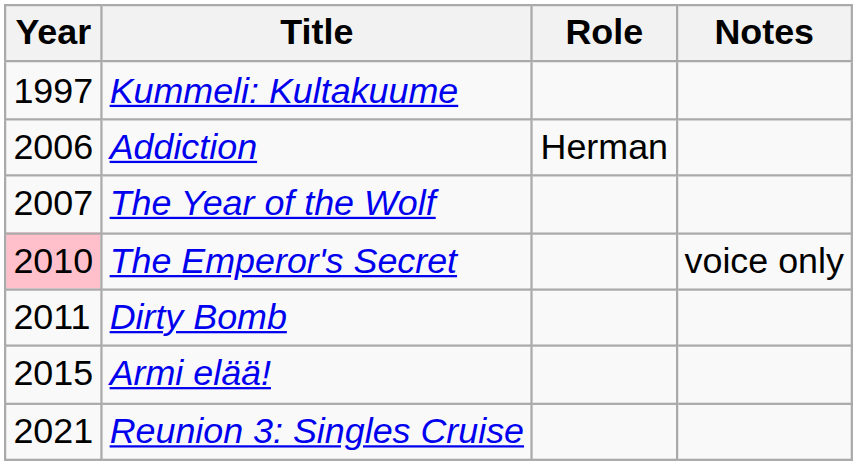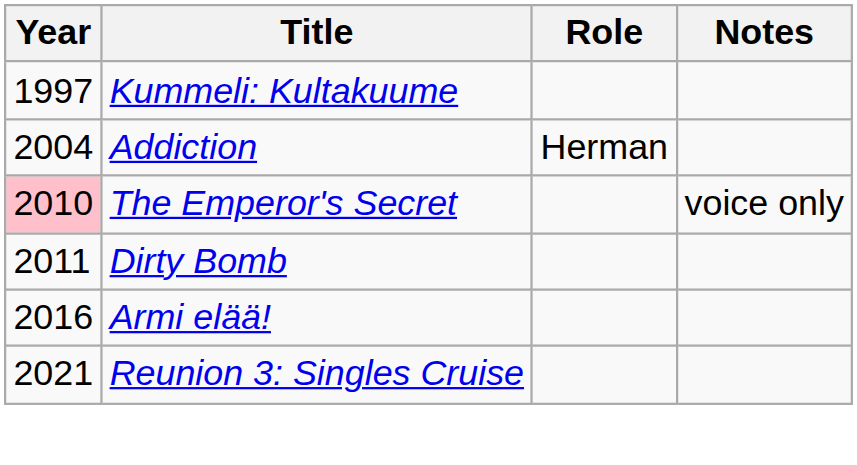Addiction | Year: 2006 -> 2004
- row: 2007 | The Year of the Wolf
Armi elää! | Year: 2015 -> 2016
